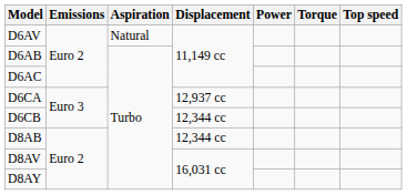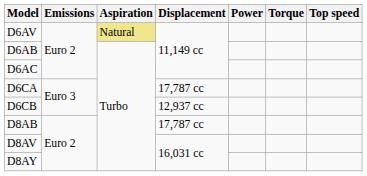D6AV | Aspiration: no background -> khaki background
D6CA | Displacement: 12,937 cc -> 17,787 cc
D6CB | Displacement: 12,344 cc -> 12,937 cc
D8AB | Displacement: 12,344 cc -> 17,787 cc
